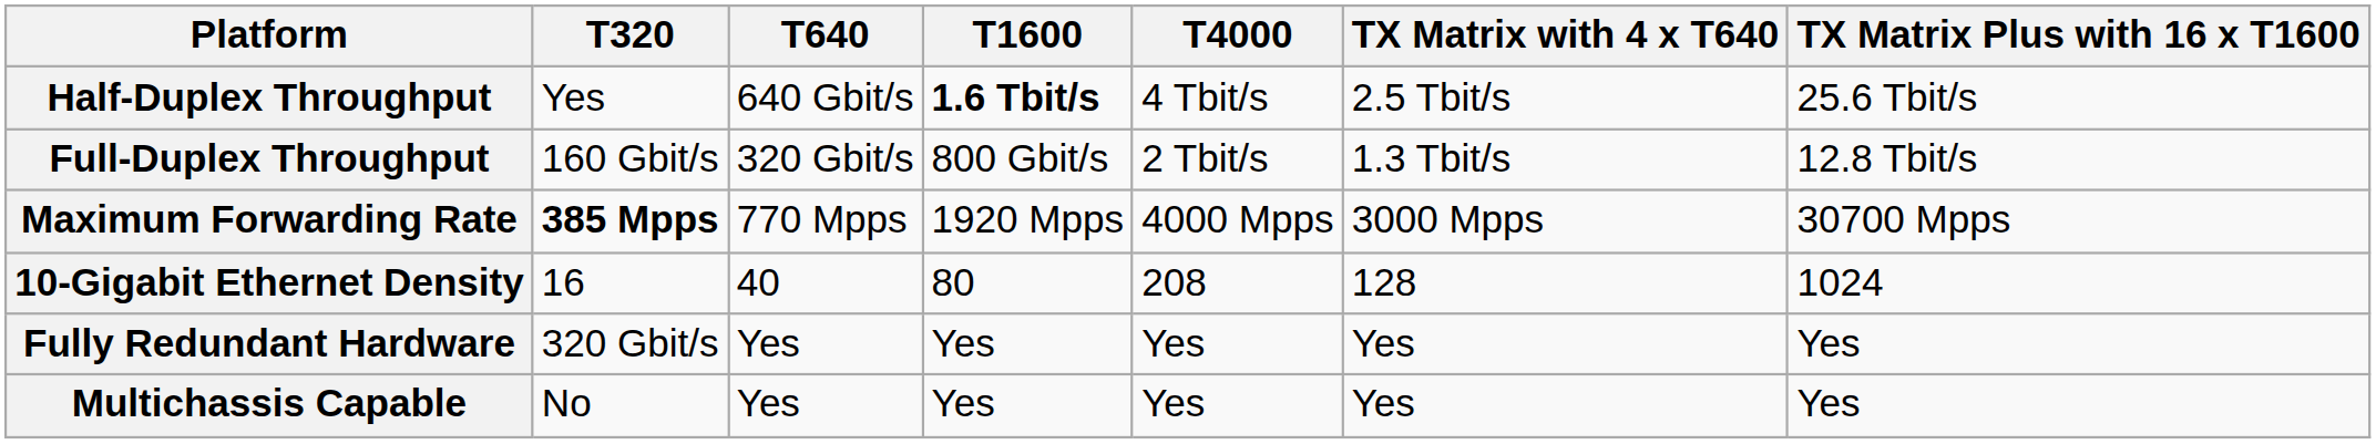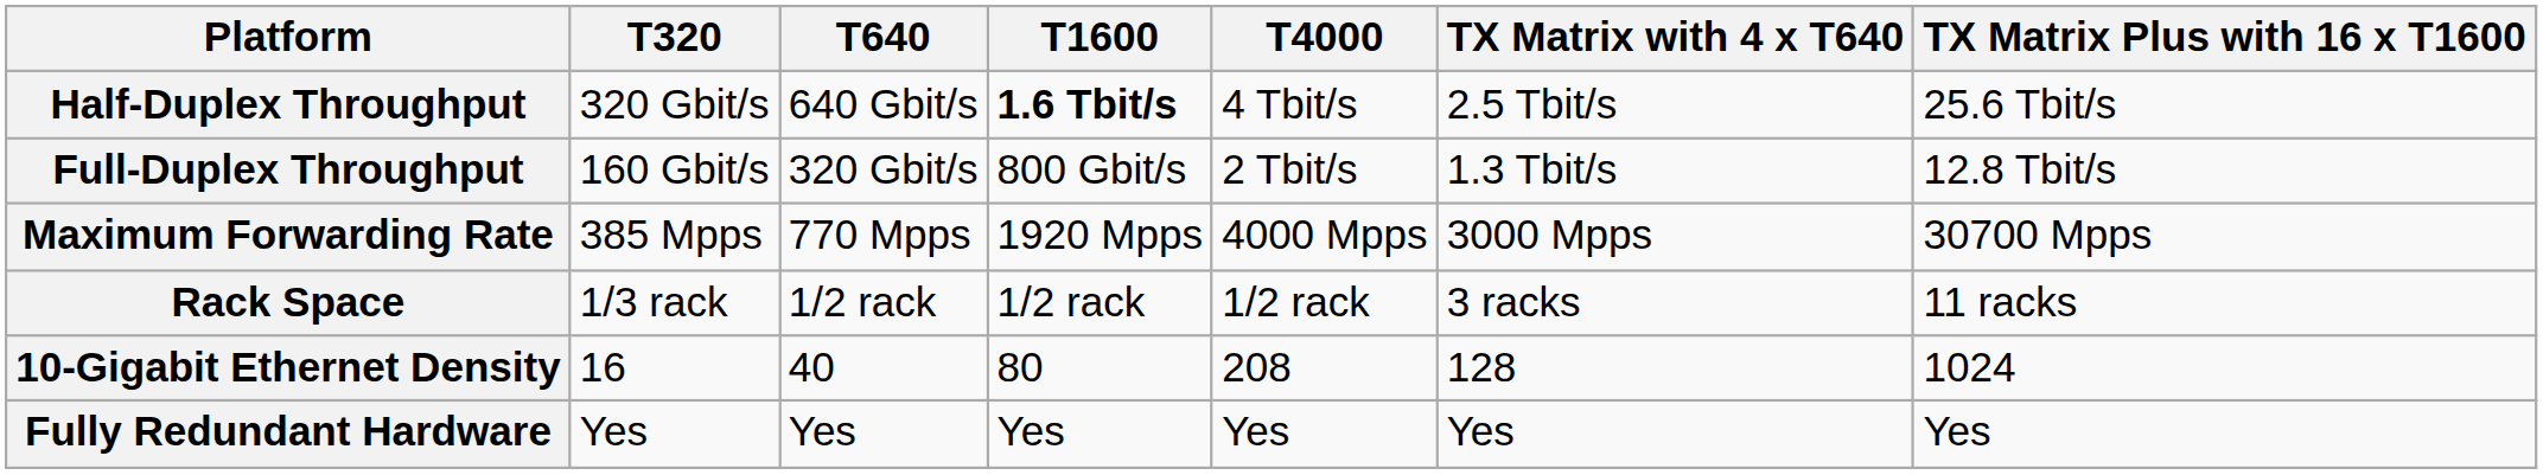Half-Duplex Throughput | T320: Yes -> 320 Gbit/s
Maximum Forwarding Rate | T320: bold -> normal
+ row: Rack Space | 1/3 rack | 1/2 rack | 1/2 rack | 1/2 rack | 3 racks | 11 racks
Fully Redundant Hardware | T320: 320 Gbit/s -> Yes
- row: Multichassis Capable | No | Yes | Yes | Yes | Yes | Yes
